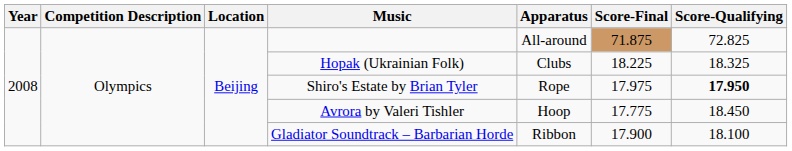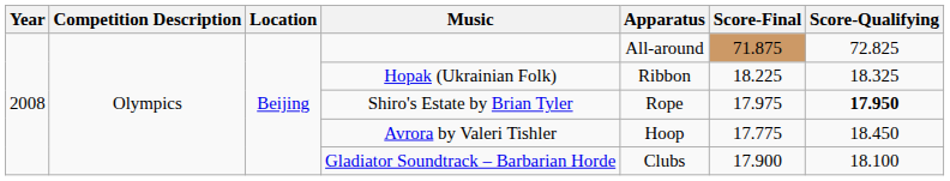Hopak (Ukrainian Folk) | Apparatus: Clubs -> Ribbon
Gladiator Soundtrack – Barbarian Horde | Apparatus: Ribbon -> Clubs
